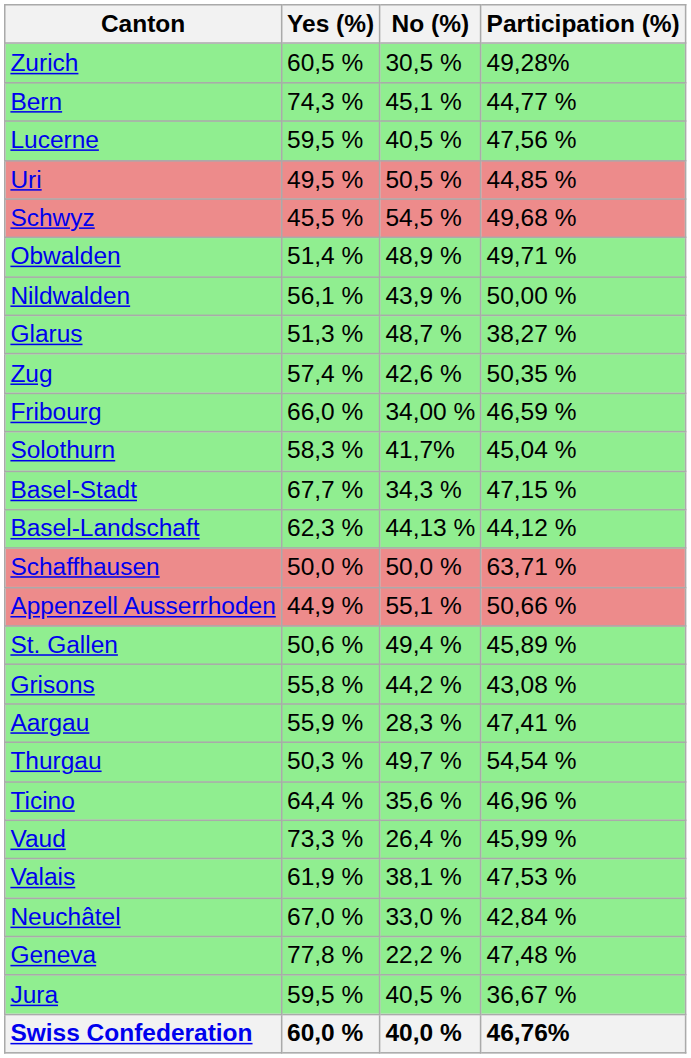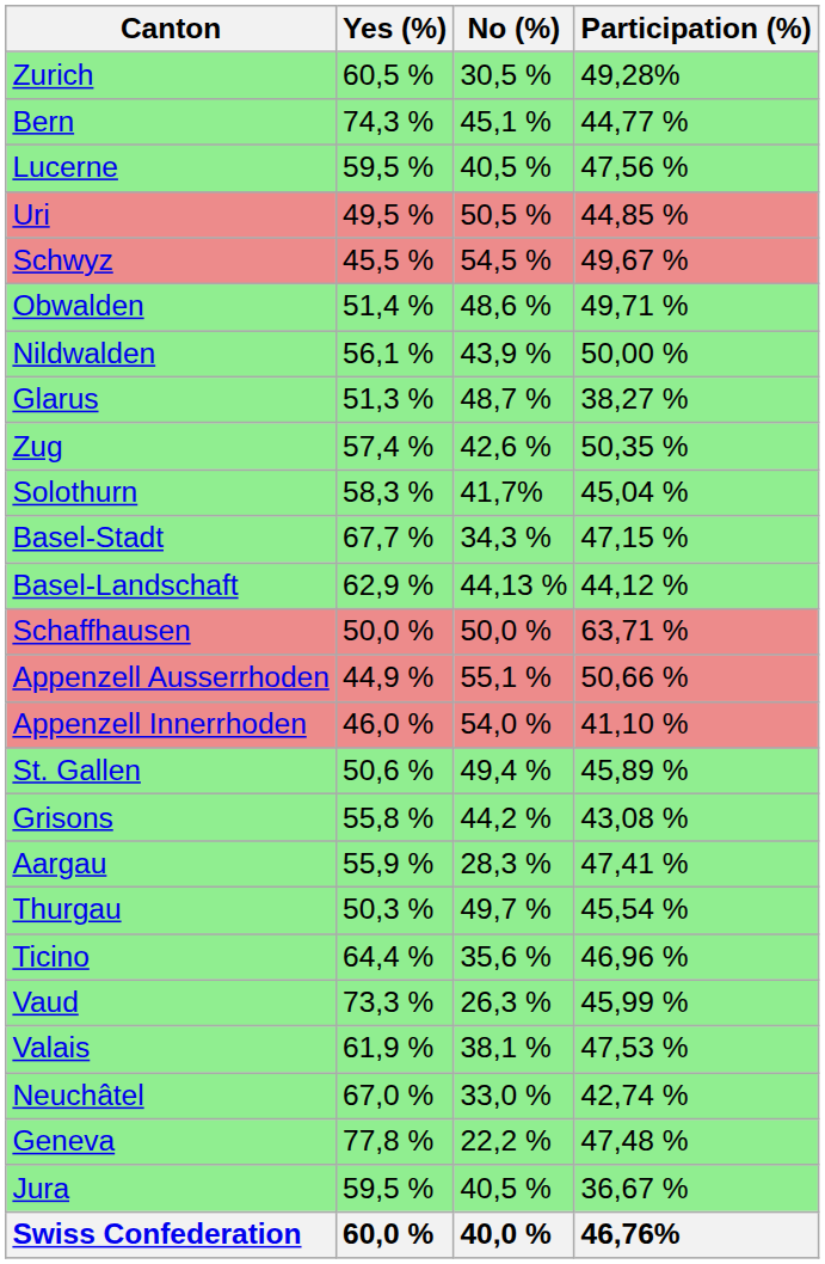Schwyz | Participation (%): 49,68 % -> 49,67 %
Obwalden | No (%): 48,9 % -> 48,6 %
- row: Fribourg | 66,0 % | 34,00 % | 46,59 %
Basel-Landschaft | Yes (%): 62,3 % -> 62,9 %
+ row: Appenzell Innerrhoden | 46,0 % | 54,0 % | 41,10 %
Thurgau | Participation (%): 54,54 % -> 45,54 %
Vaud | No (%): 26,4 % -> 26,3 %
Neuchâtel | Participation (%): 42,84 % -> 42,74 %
